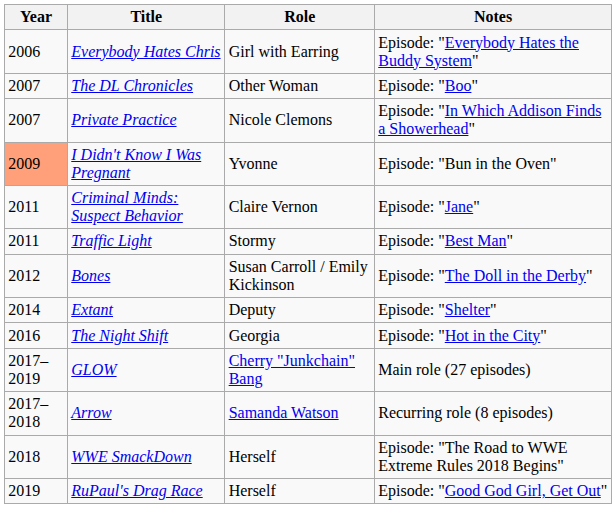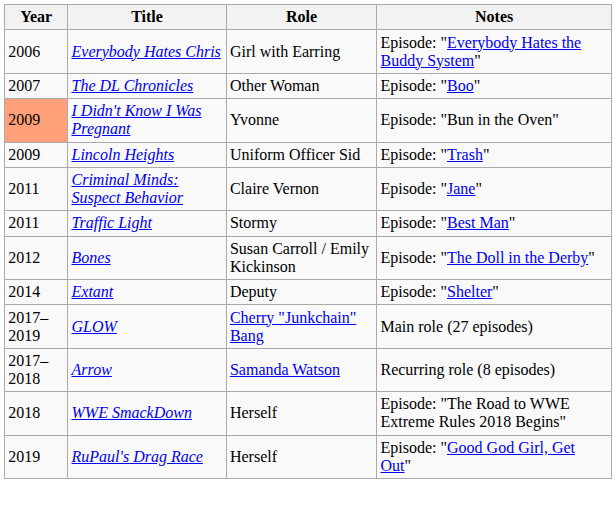- row: 2007 | Private Practice | Nicole Clemons | Episode: "In Which Addison Finds a Showerhead"
+ row: 2009 | Lincoln Heights | Uniform Officer Sid | Episode: "Trash"
- row: 2016 | The Night Shift | Georgia | Episode: "Hot in the City"
